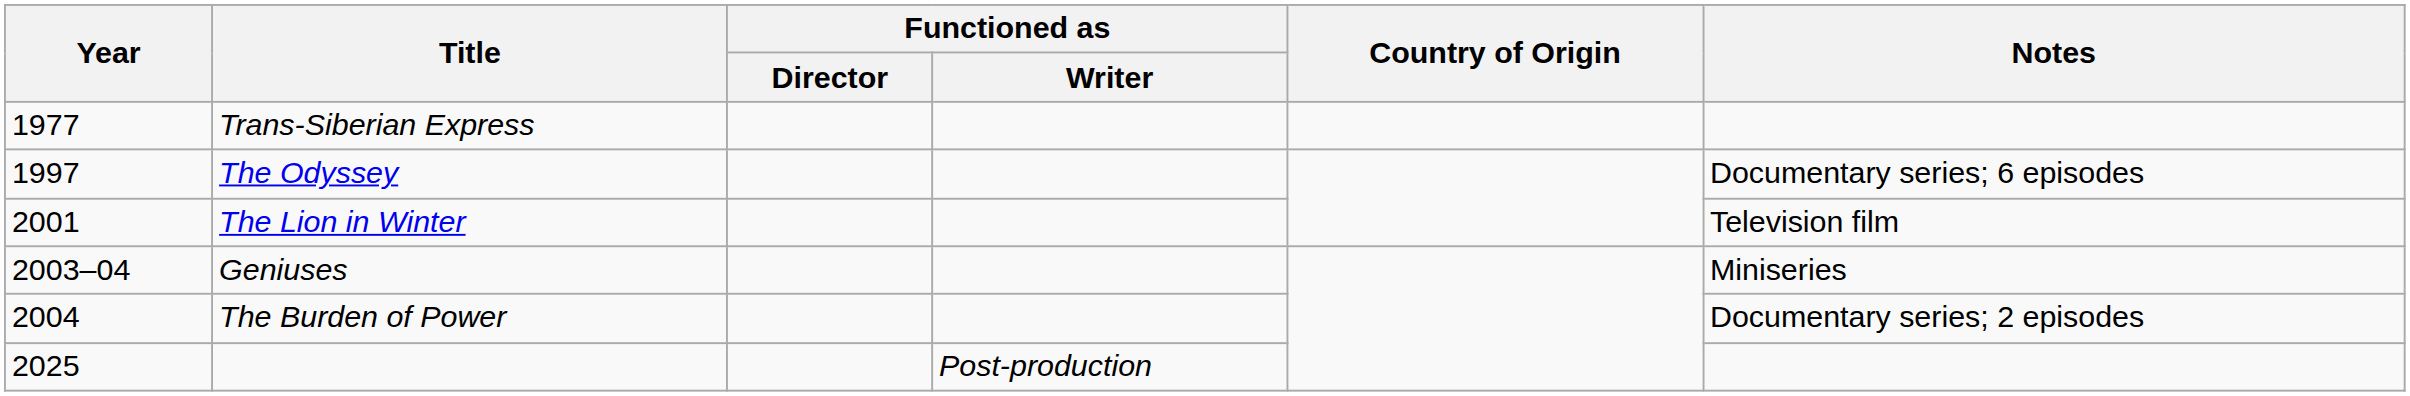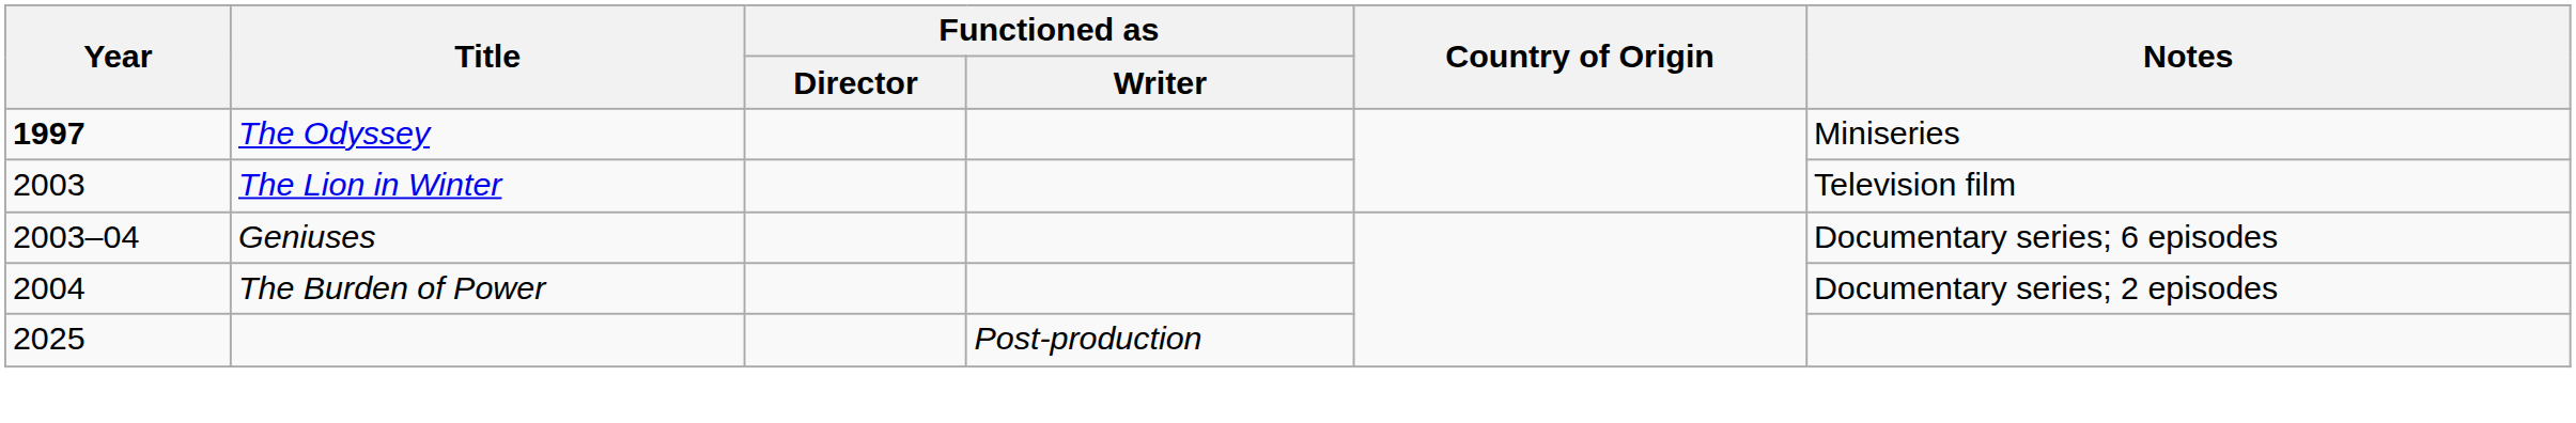- row: 1977 | Trans-Siberian Express
The Odyssey | Year: normal -> bold
The Odyssey | Notes: Documentary series; 6 episodes -> Miniseries
The Lion in Winter | Year: 2001 -> 2003
Geniuses | Notes: Miniseries -> Documentary series; 6 episodes
